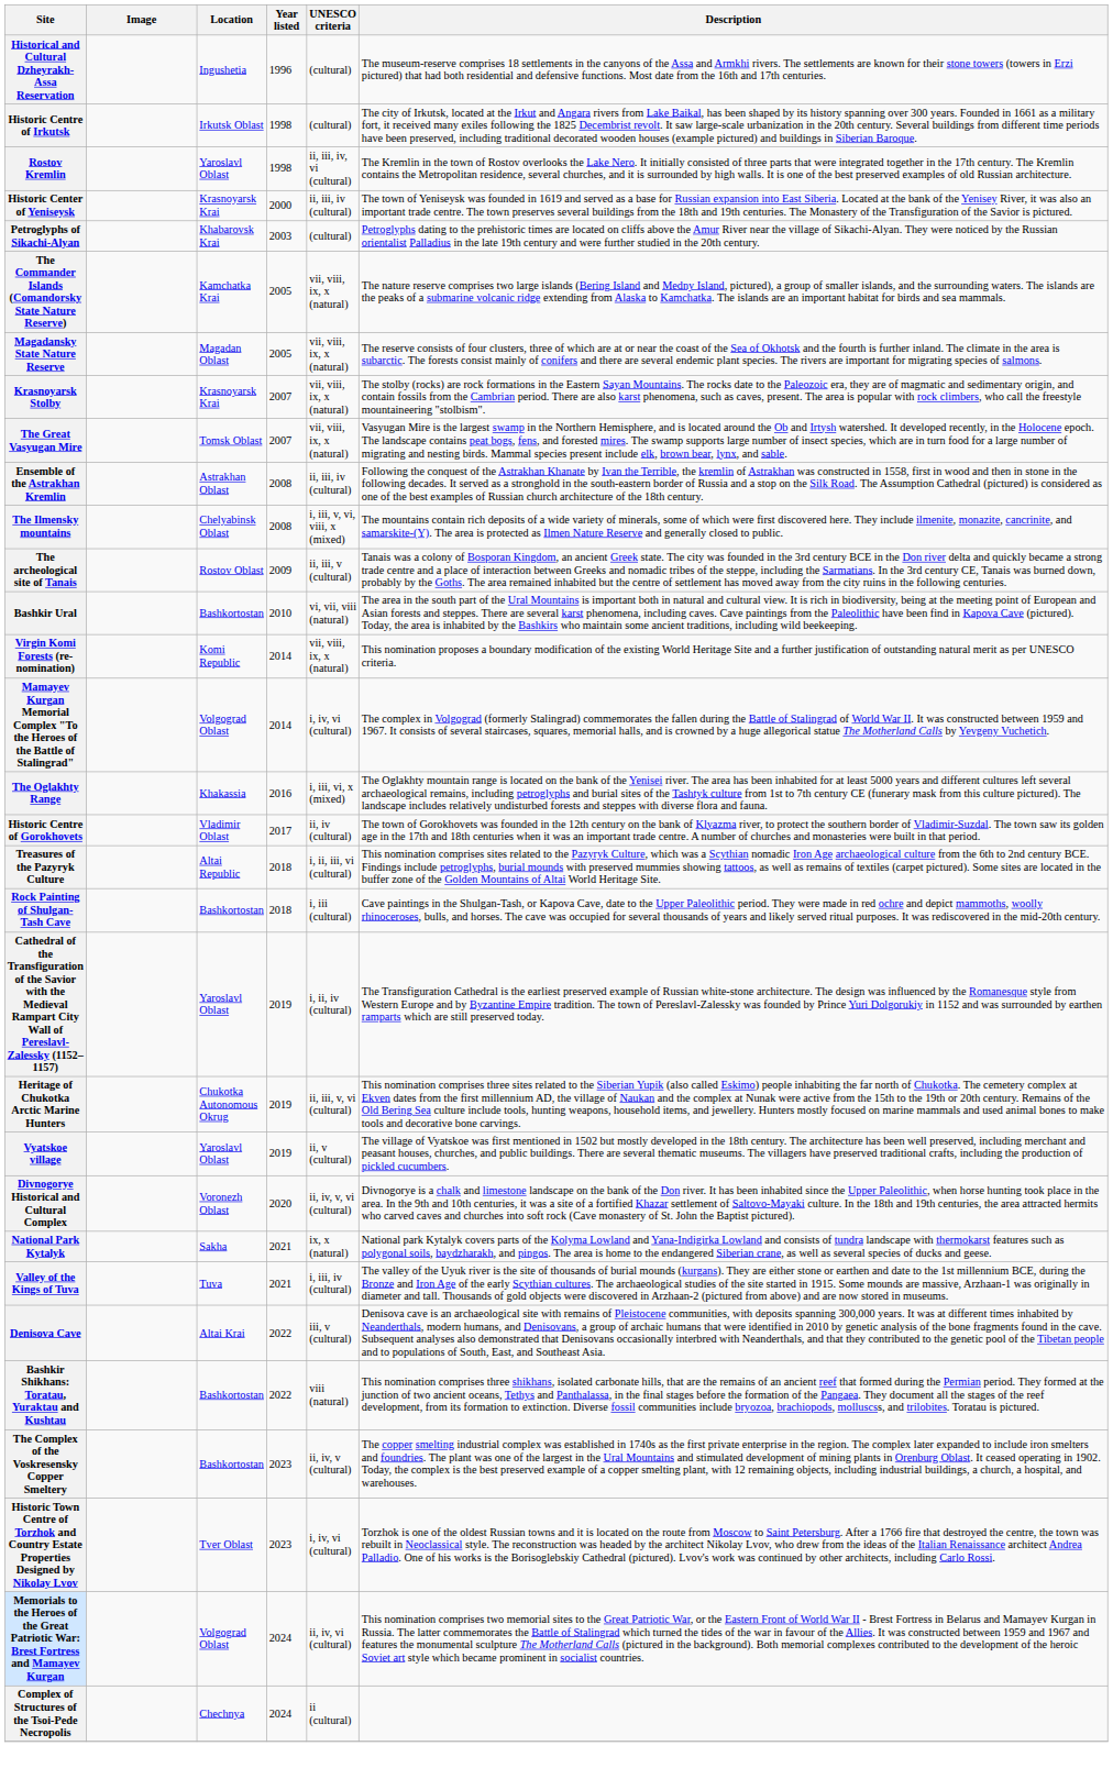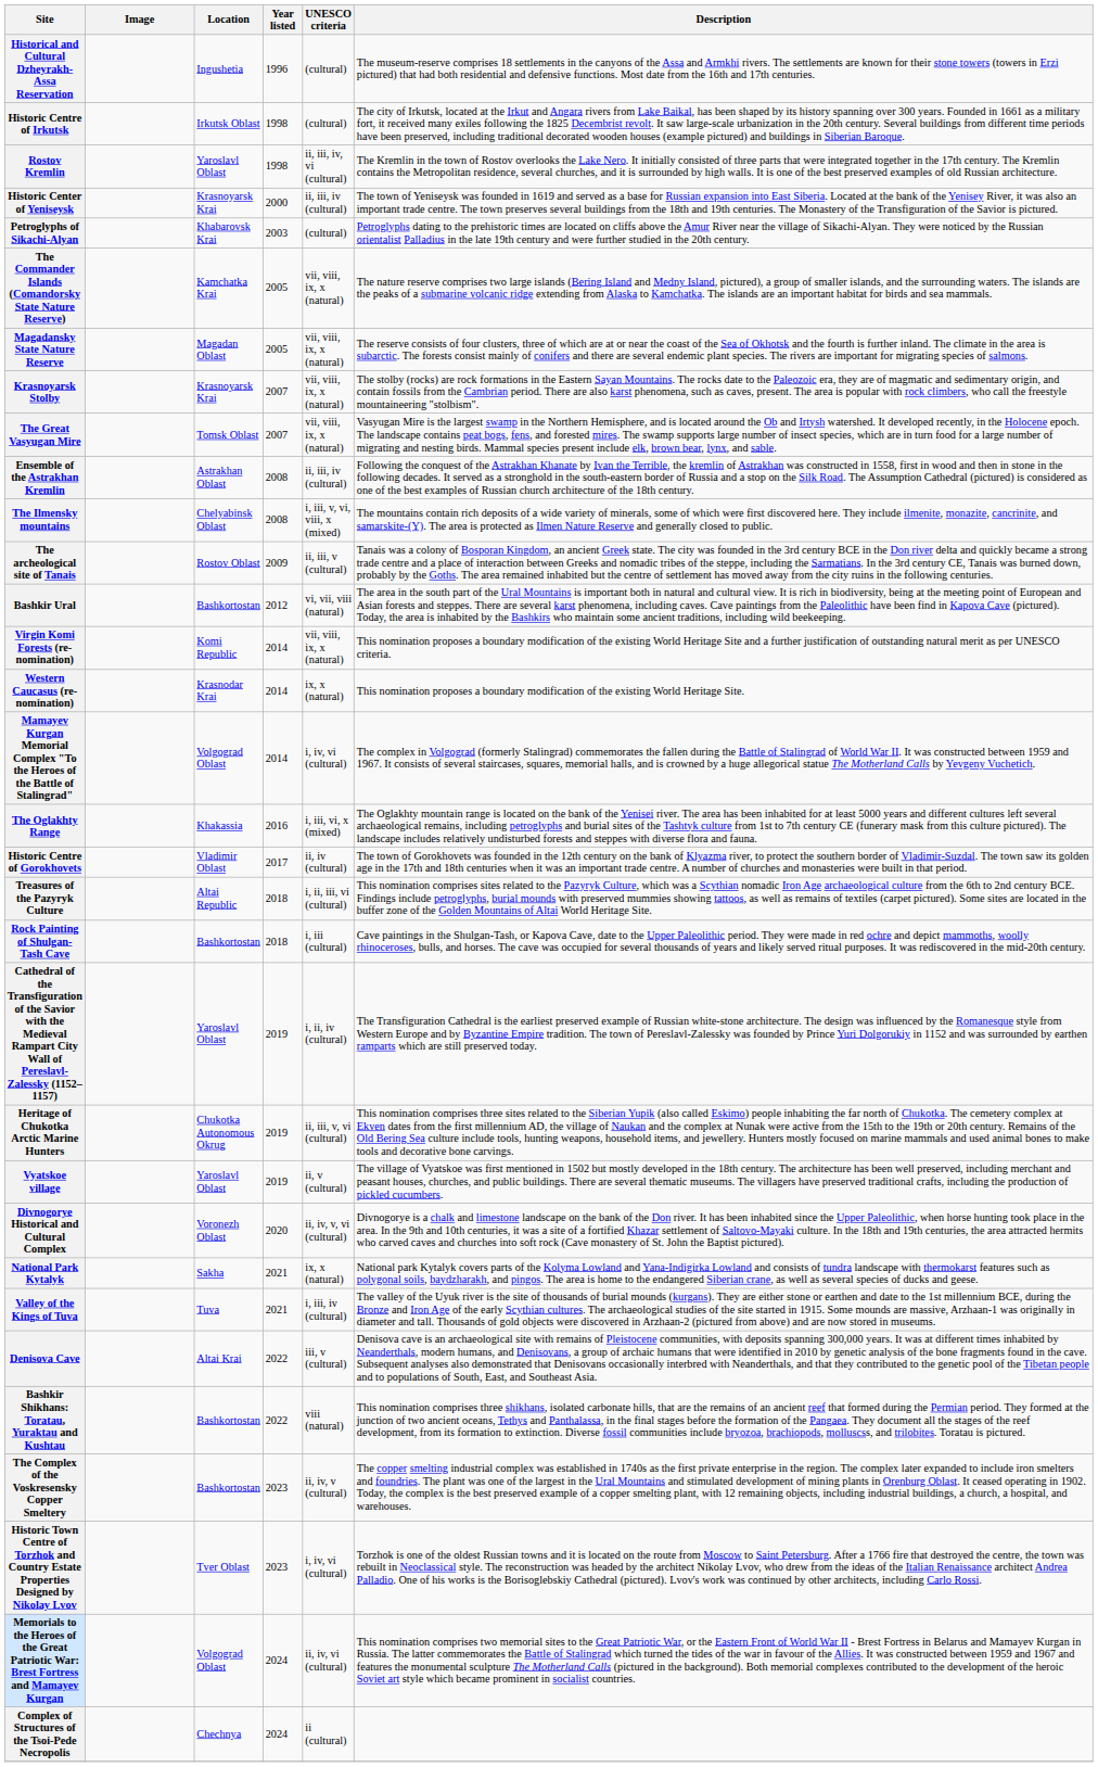Bashkir Ural | Year listed: 2010 -> 2012
+ row: Western Caucasus (re-nomination) | Krasnodar Krai | 2014 | ix, x (natural) | This nomination proposes a boundary modification of the existing World Heritage Site.
